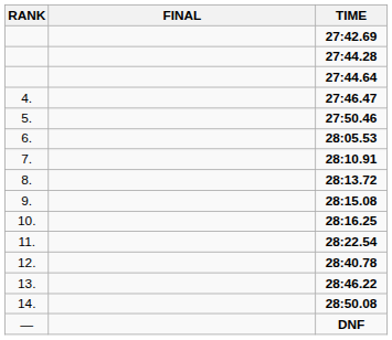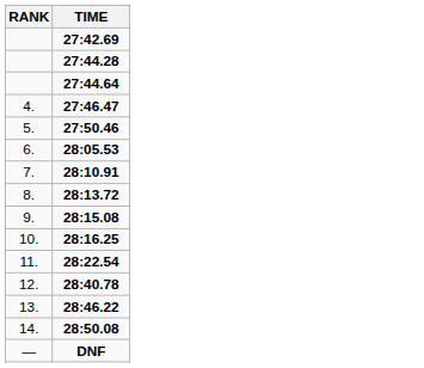- column: FINAL
